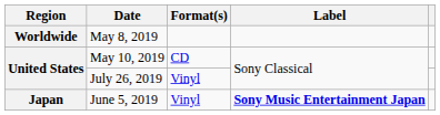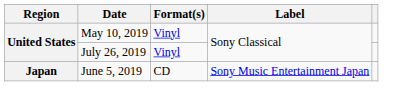- row: Worldwide | May 8, 2019
May 10, 2019 | Format(s): CD -> Vinyl
June 5, 2019 | Format(s): Vinyl -> CD
June 5, 2019 | Label: bold -> normal
